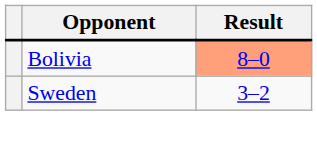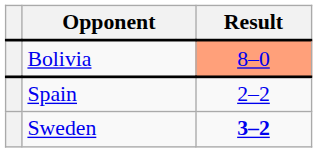+ row: Spain | 2–2
Sweden | Result: normal -> bold
